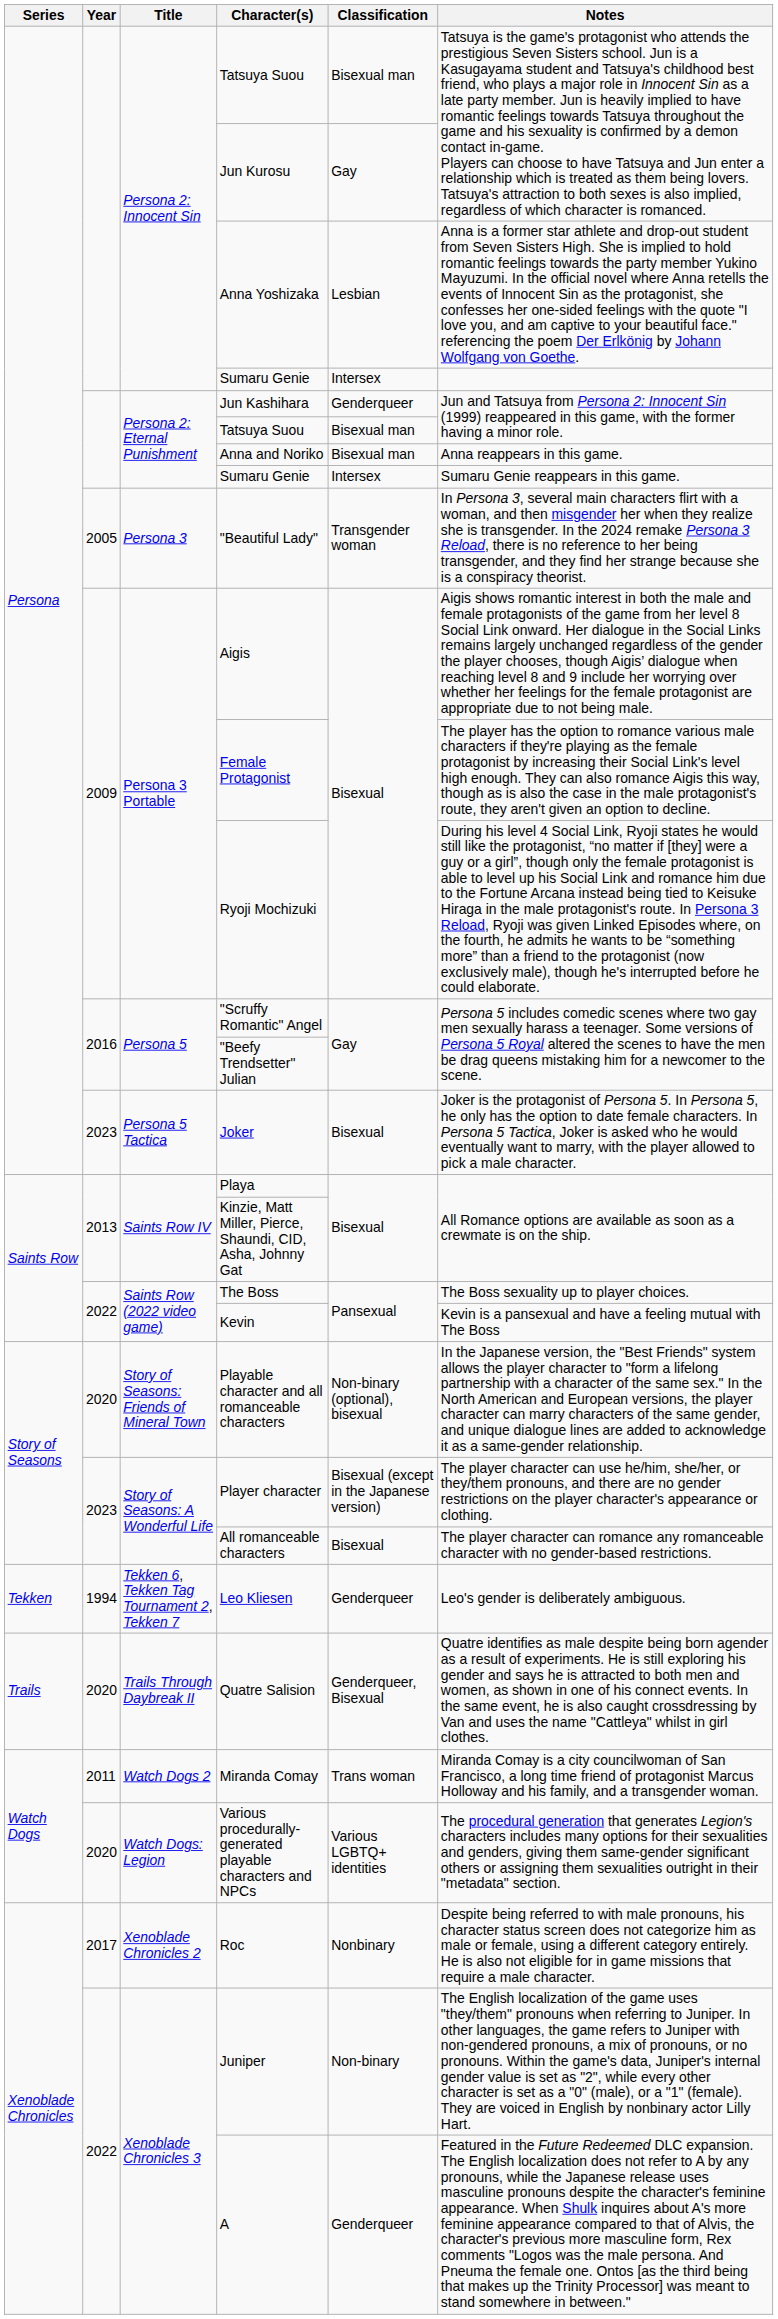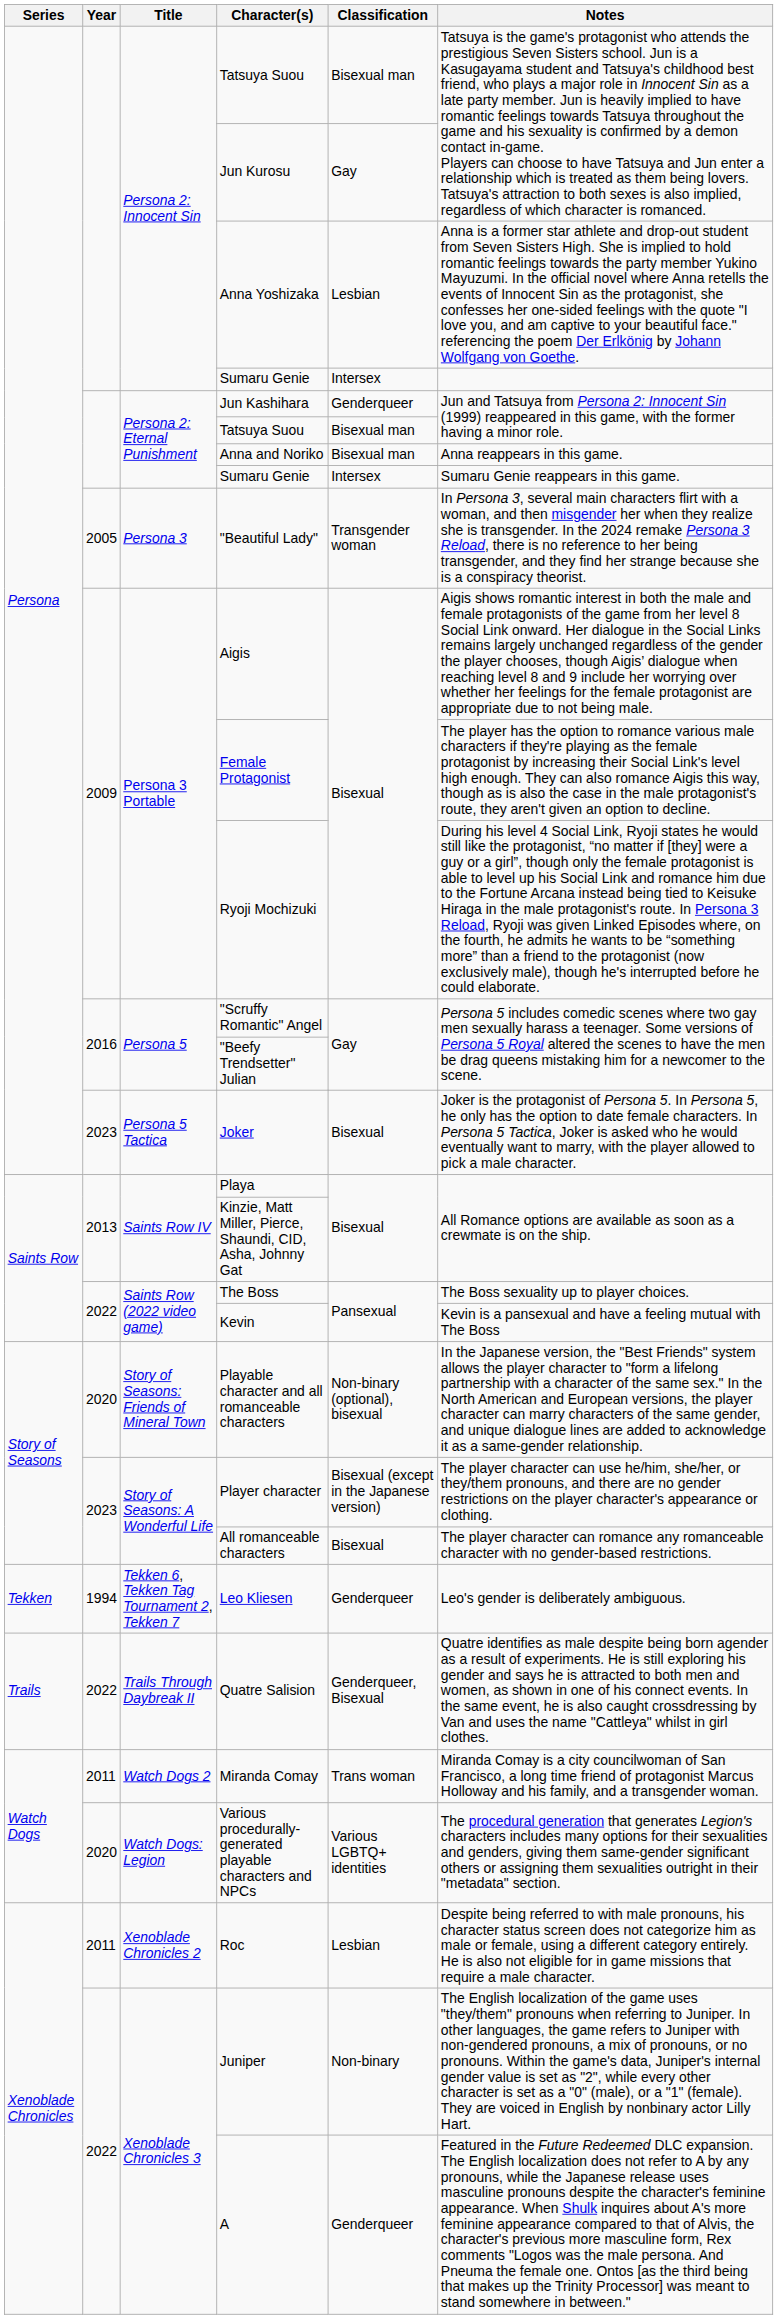Quatre Salision | Year: 2020 -> 2022
Roc | Year: 2017 -> 2011
Roc | Classification: Nonbinary -> Lesbian
